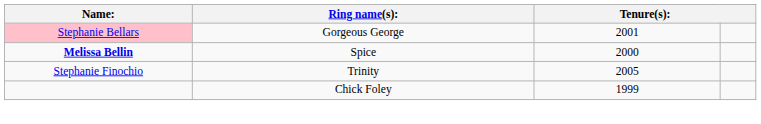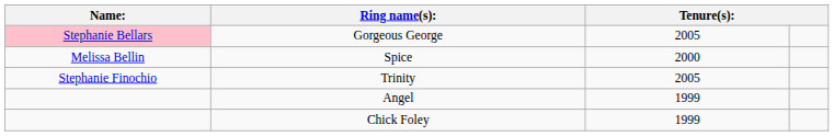Gorgeous George | column 3: 2001 -> 2005
Spice | Name:: bold -> normal
+ row: Angel | 1999
